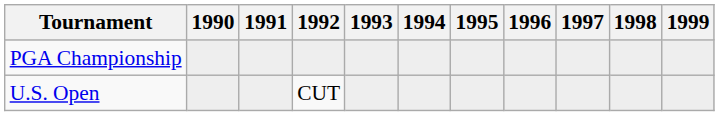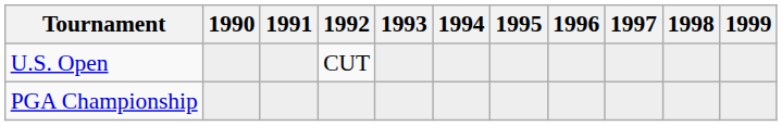rows swapped: U.S. Open <-> PGA Championship
